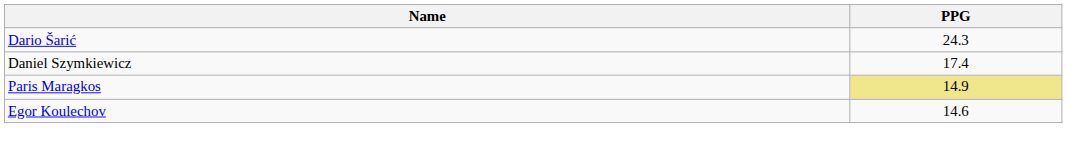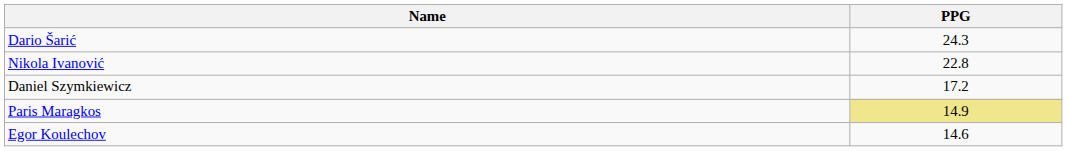+ row: Nikola Ivanović | 22.8
Daniel Szymkiewicz | PPG: 17.4 -> 17.2
